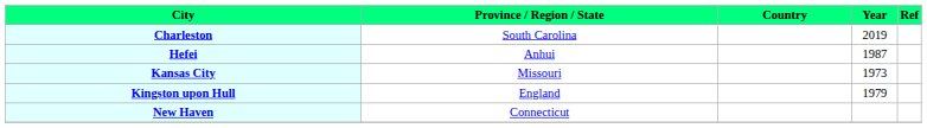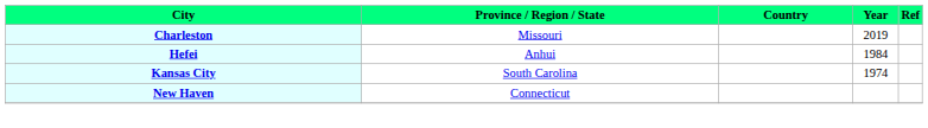Charleston | Province / Region / State: South Carolina -> Missouri
Hefei | Year: 1987 -> 1984
Kansas City | Province / Region / State: Missouri -> South Carolina
Kansas City | Year: 1973 -> 1974
- row: Kingston upon Hull | England | 1979
